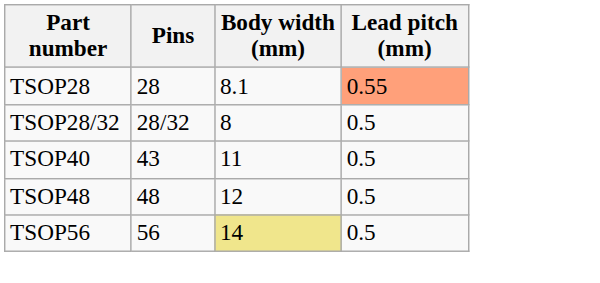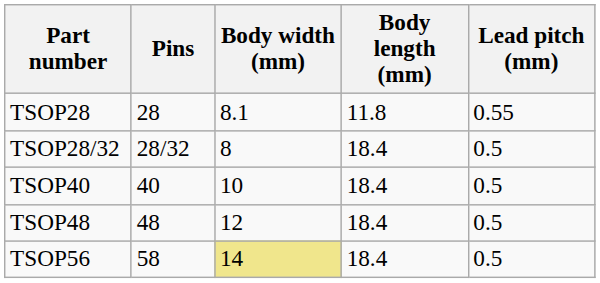+ column: Body length (mm) | 11.8 | 18.4 | 18.4 | 18.4 | 18.4
TSOP28 | Lead pitch (mm): lightsalmon background -> no background
TSOP40 | Pins: 43 -> 40
TSOP40 | Body width (mm): 11 -> 10
TSOP56 | Pins: 56 -> 58
